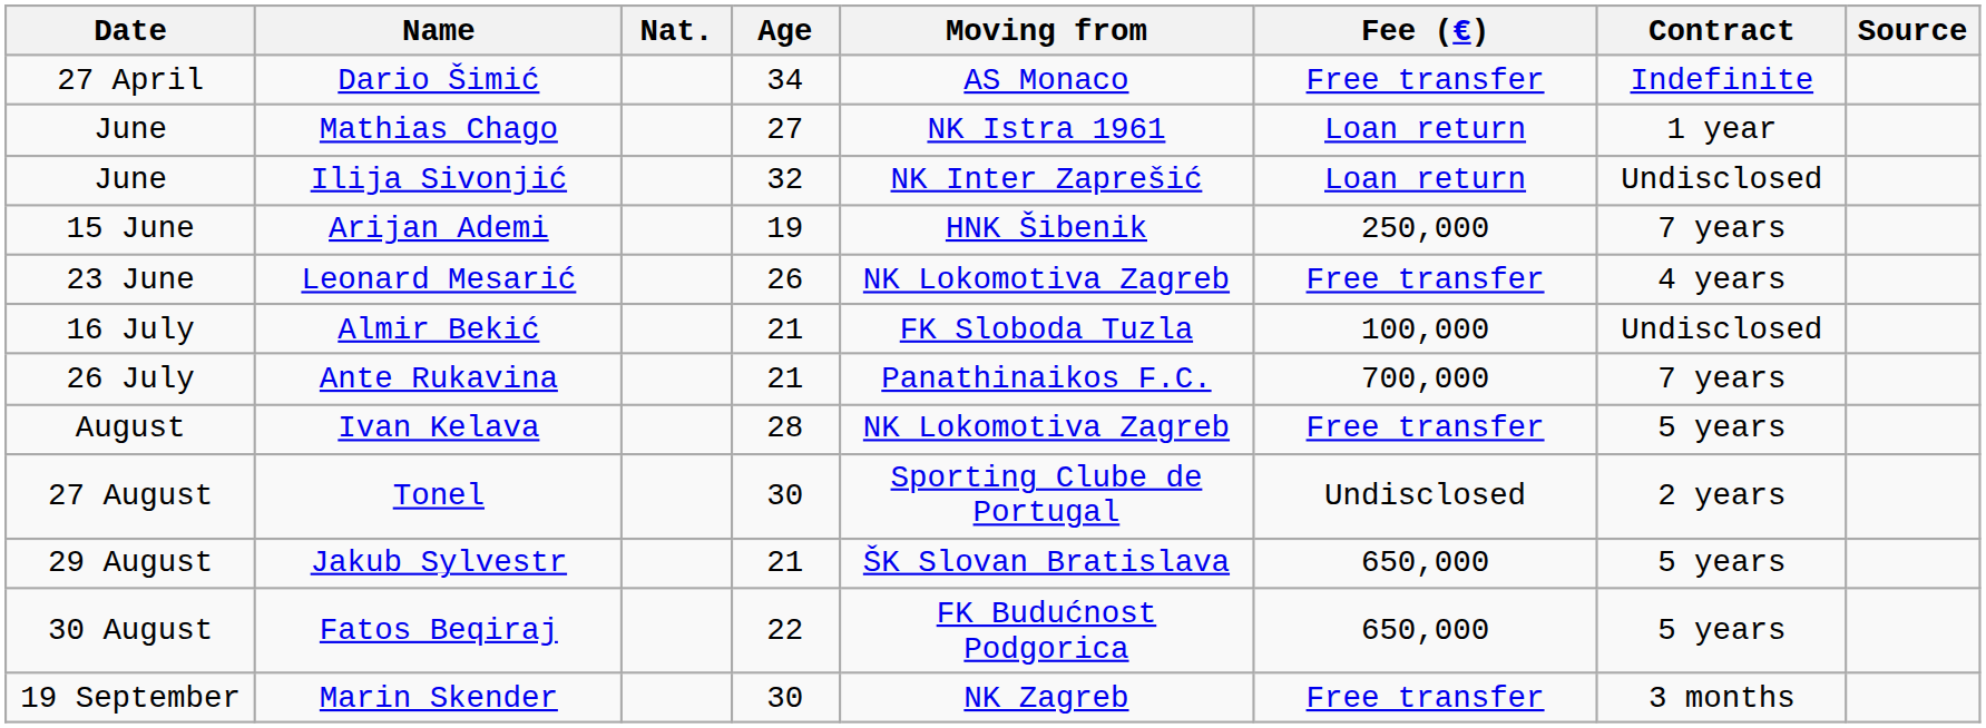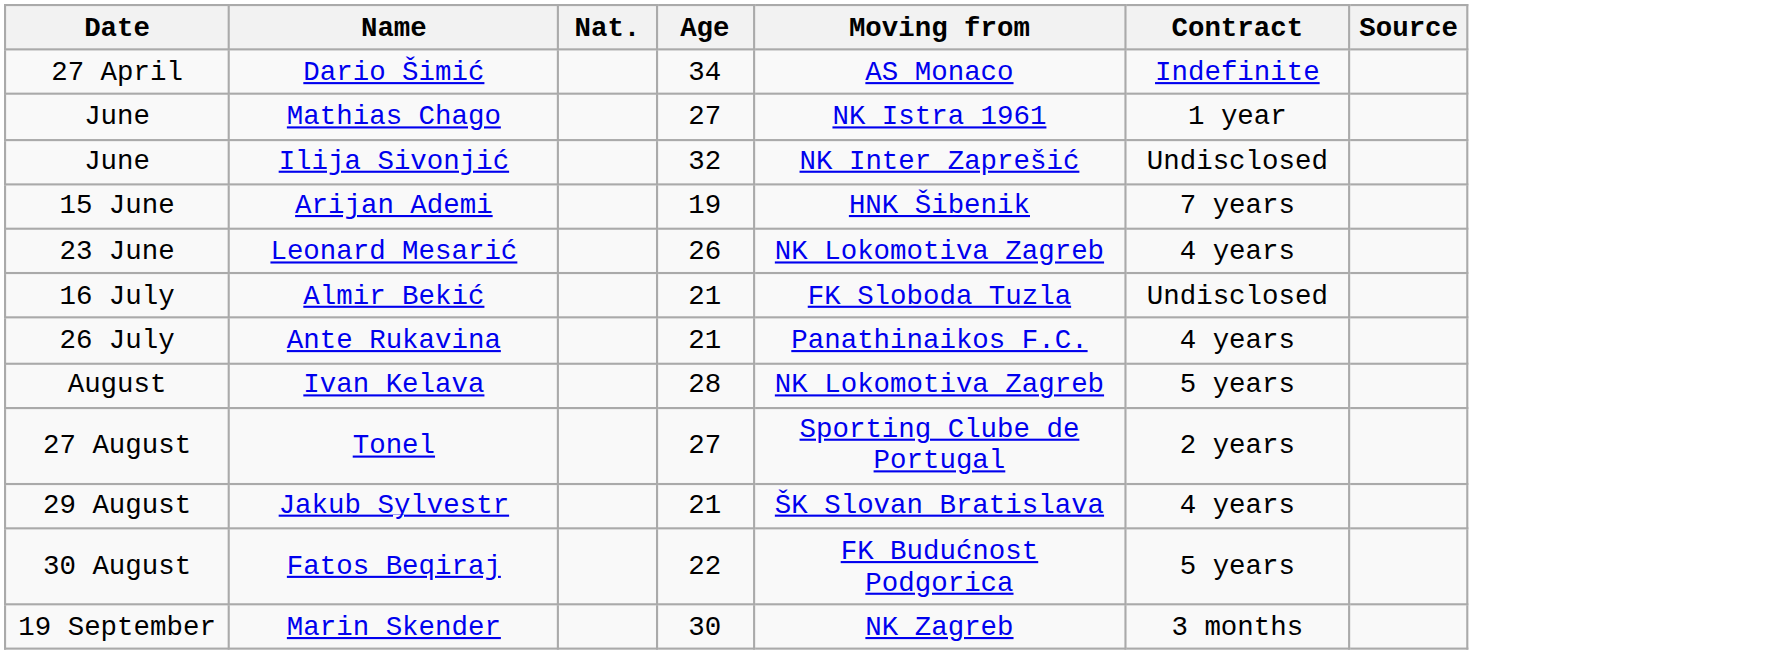- column: Fee (€) | Free transfer | Loan return | Loan return | 250,000 | Free transfer | 100,000 | 700,000 | Free transfer | Undisclosed | 650,000 | 650,000 | Free transfer
Ante Rukavina | Contract: 7 years -> 4 years
Tonel | Age: 30 -> 27
Jakub Sylvestr | Contract: 5 years -> 4 years
